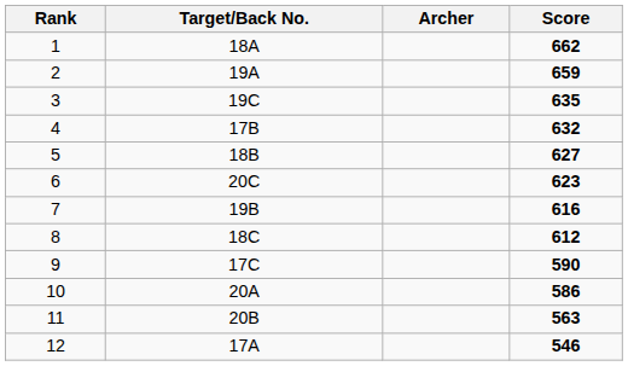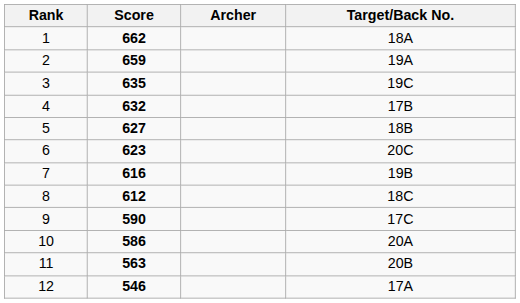columns swapped: Target/Back No. <-> Score
